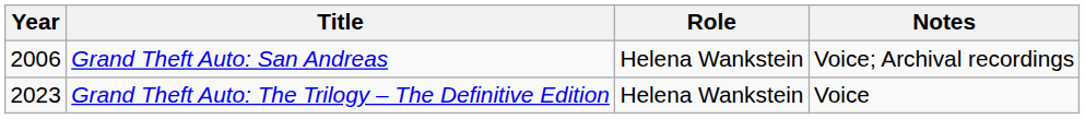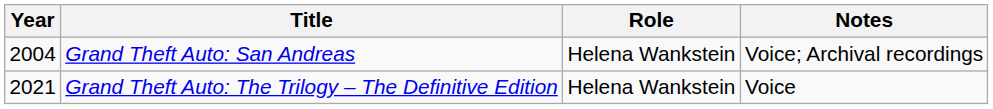Grand Theft Auto: San Andreas | Year: 2006 -> 2004
Grand Theft Auto: The Trilogy – The Definitive Edition | Year: 2023 -> 2021
